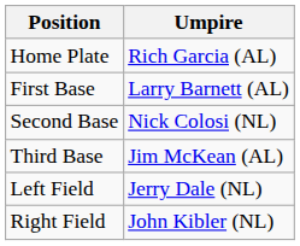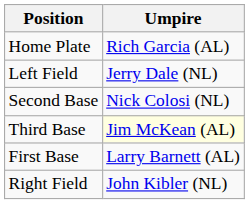rows swapped: First Base <-> Left Field
Third Base | Umpire: no background -> lightyellow background
